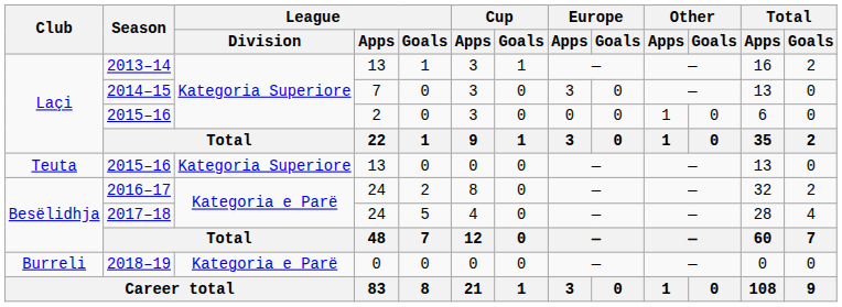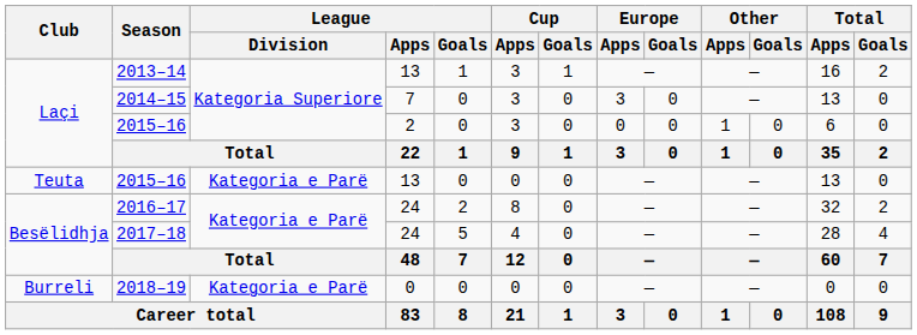2015–16 / 13 | League / Division: Kategoria Superiore -> Kategoria e Parë
